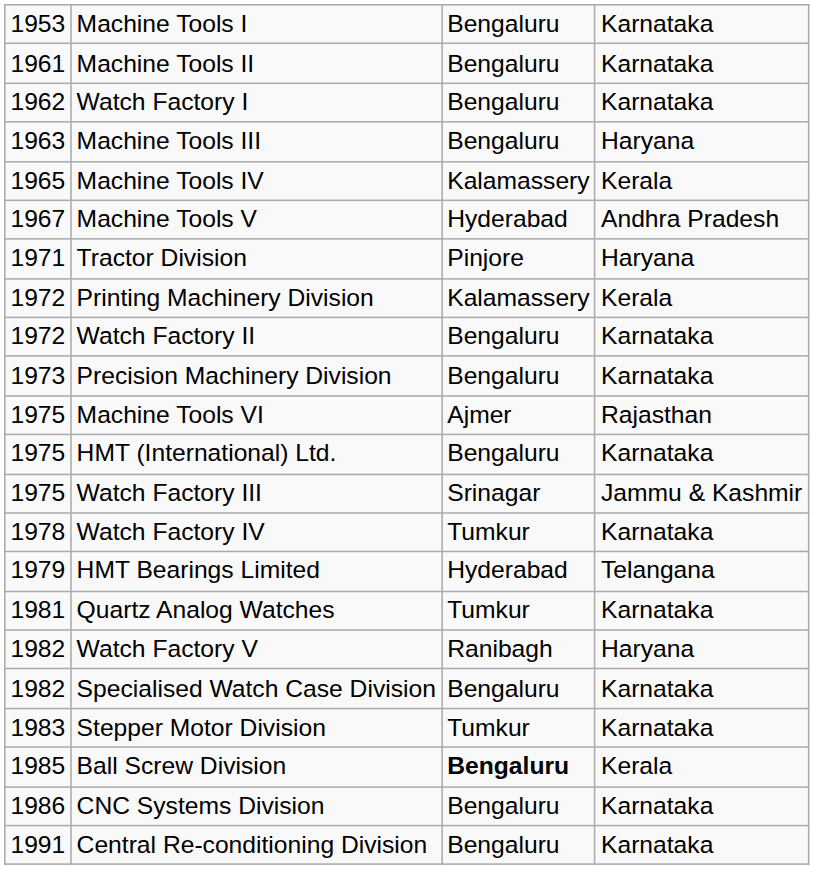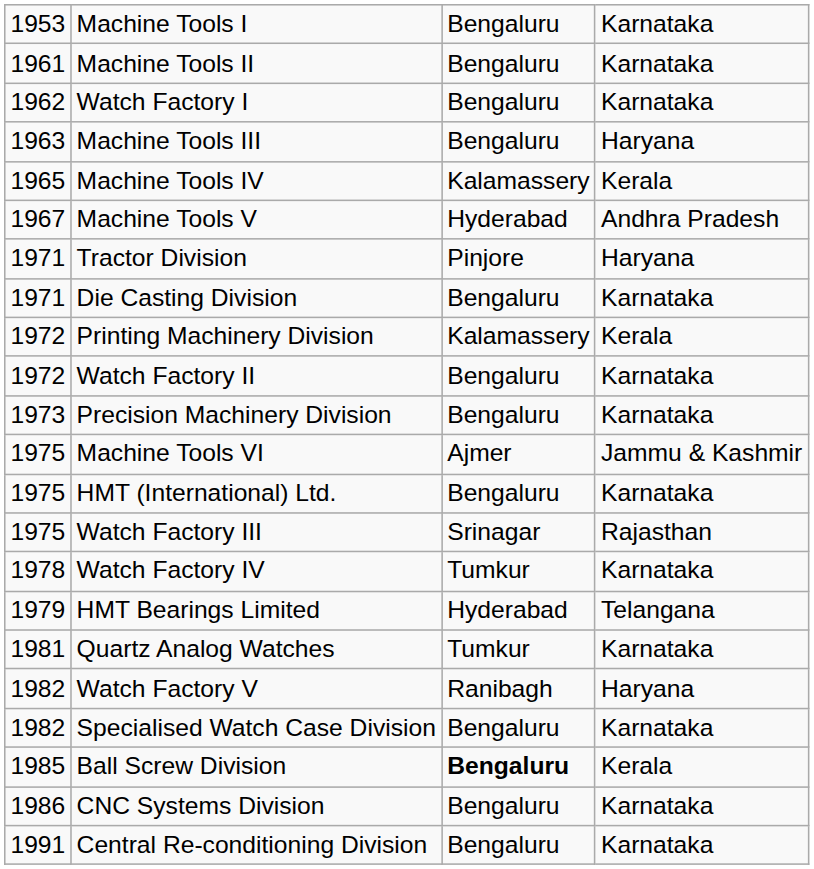+ row: 1971 | Die Casting Division | Bengaluru | Karnataka
Machine Tools VI | column 4: Rajasthan -> Jammu & Kashmir
Watch Factory III | column 4: Jammu & Kashmir -> Rajasthan
- row: 1983 | Stepper Motor Division | Tumkur | Karnataka
